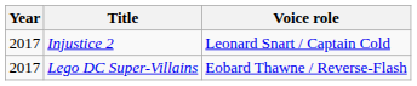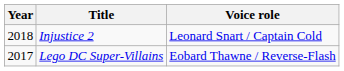Injustice 2 | Year: 2017 -> 2018
